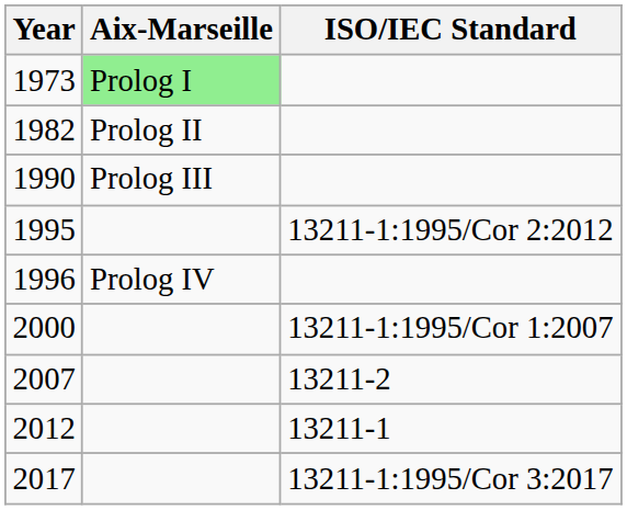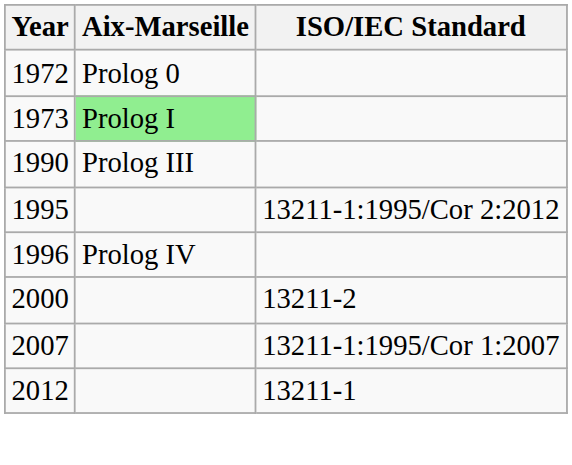+ row: 1972 | Prolog 0
- row: 1982 | Prolog II
2000 | ISO/IEC Standard: 13211-1:1995/Cor 1:2007 -> 13211-2
2007 | ISO/IEC Standard: 13211-2 -> 13211-1:1995/Cor 1:2007
- row: 2017 | 13211-1:1995/Cor 3:2017
